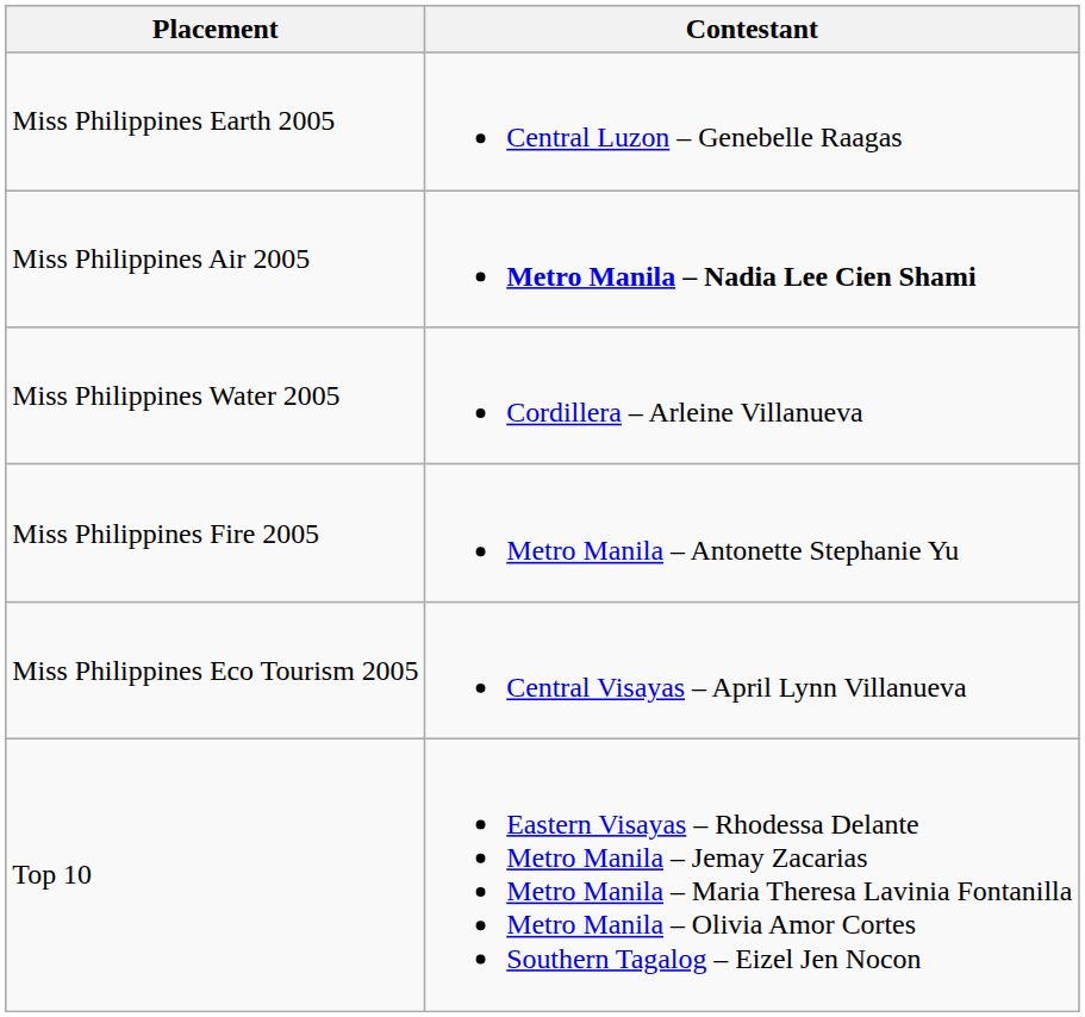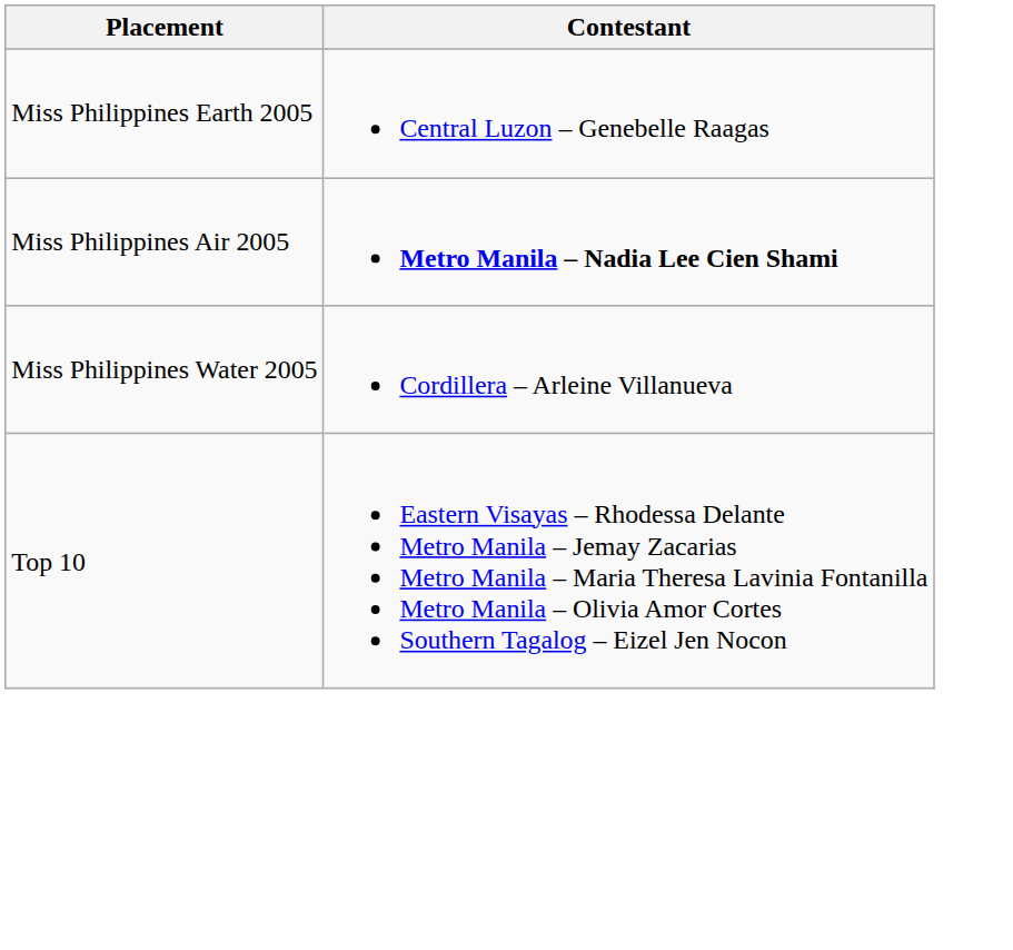- row: Miss Philippines Fire 2005 | Metro Manila – Antonette Stephanie Yu
- row: Miss Philippines Eco Tourism 2005 | Central Visayas – April Lynn Villanueva
